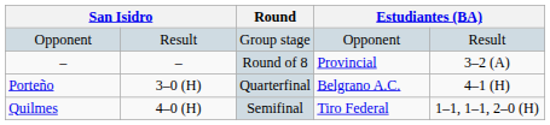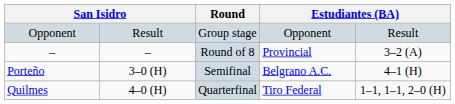Porteño | Round: Quarterfinal -> Semifinal
Quilmes | Round: Semifinal -> Quarterfinal
